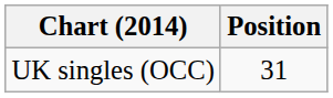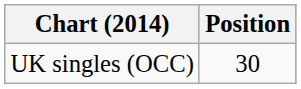UK singles (OCC) | Position: 31 -> 30
